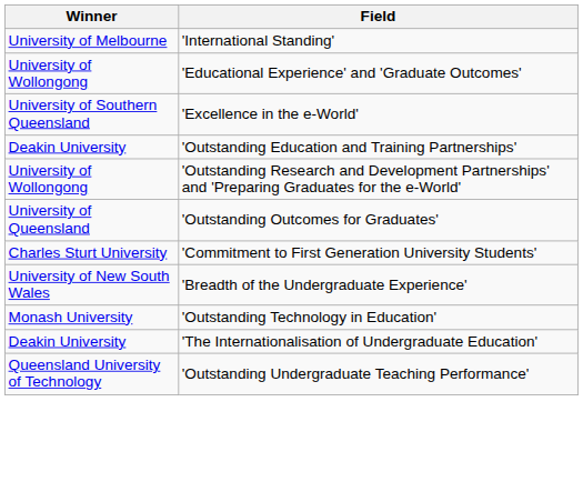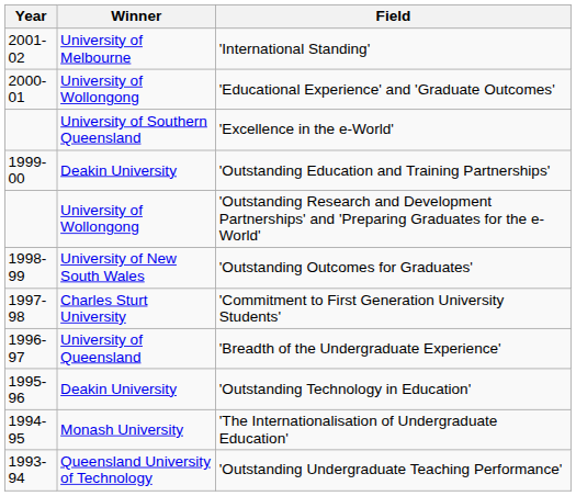+ column: Year | 2001-02 | 2000-01 | 1999-00 | 1998-99 | 1997-98 | 1996-97 | 1995-96 | 1994-95 | 1993-94
'Outstanding Outcomes for Graduates' | Winner: University of Queensland -> University of New South Wales
'Breadth of the Undergraduate Experience' | Winner: University of New South Wales -> University of Queensland
'Outstanding Technology in Education' | Winner: Monash University -> Deakin University
'The Internationalisation of Undergraduate Education' | Winner: Deakin University -> Monash University
